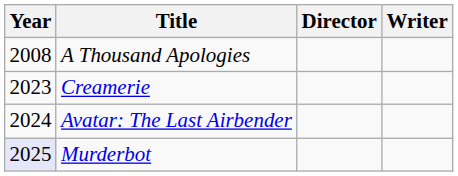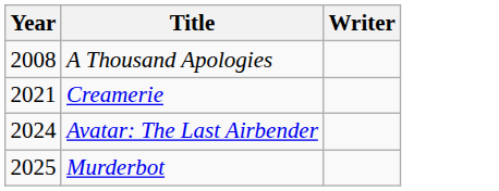- column: Director
Creamerie | Year: 2023 -> 2021
Murderbot | Year: lavender background -> no background
